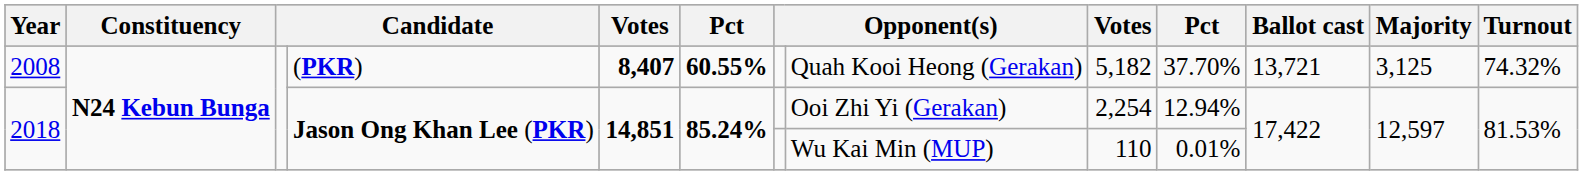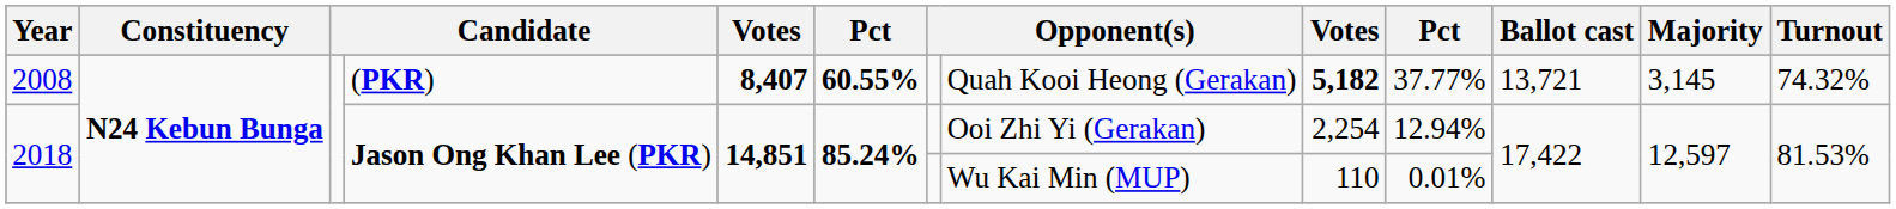2008 | column 9: normal -> bold
2008 | column 10: 37.70% -> 37.77%
2008 | Majority: 3,125 -> 3,145
